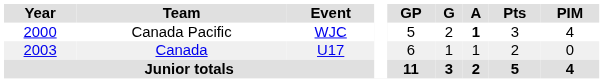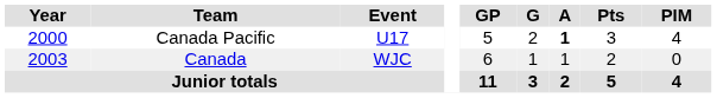Canada Pacific | Event: WJC -> U17
Canada | Event: U17 -> WJC
